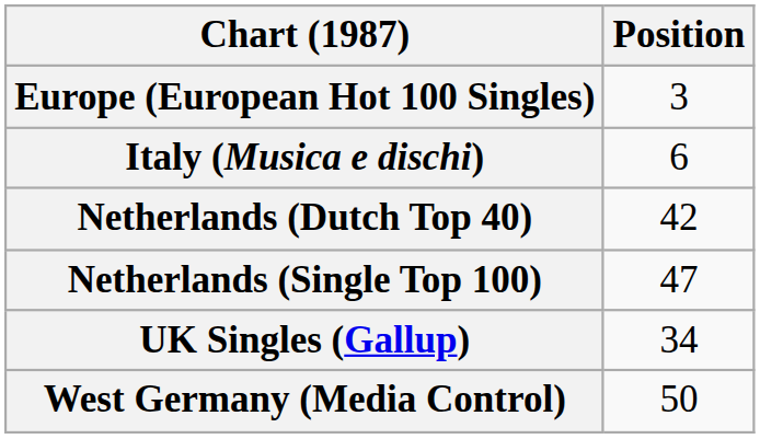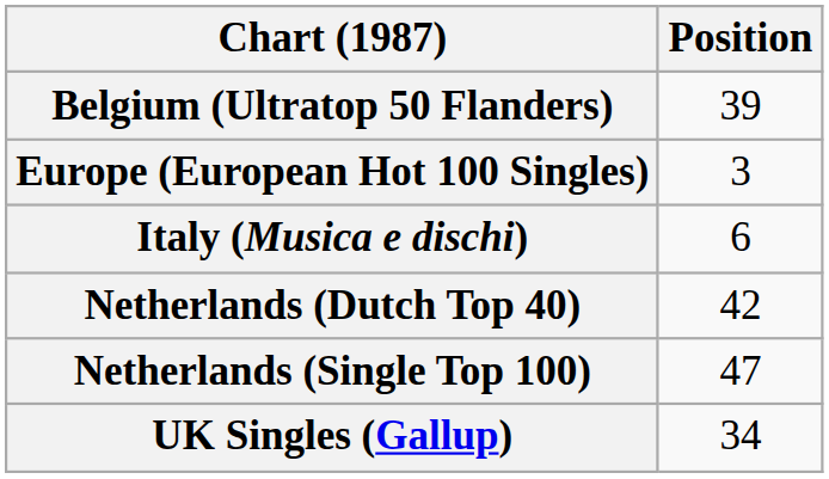+ row: Belgium (Ultratop 50 Flanders) | 39
- row: West Germany (Media Control) | 50
